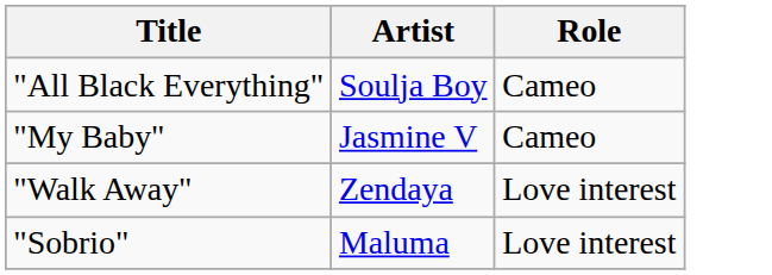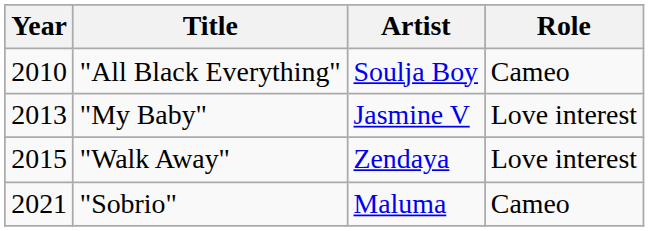+ column: Year | 2010 | 2013 | 2015 | 2021
"My Baby" | Role: Cameo -> Love interest
"Sobrio" | Role: Love interest -> Cameo
